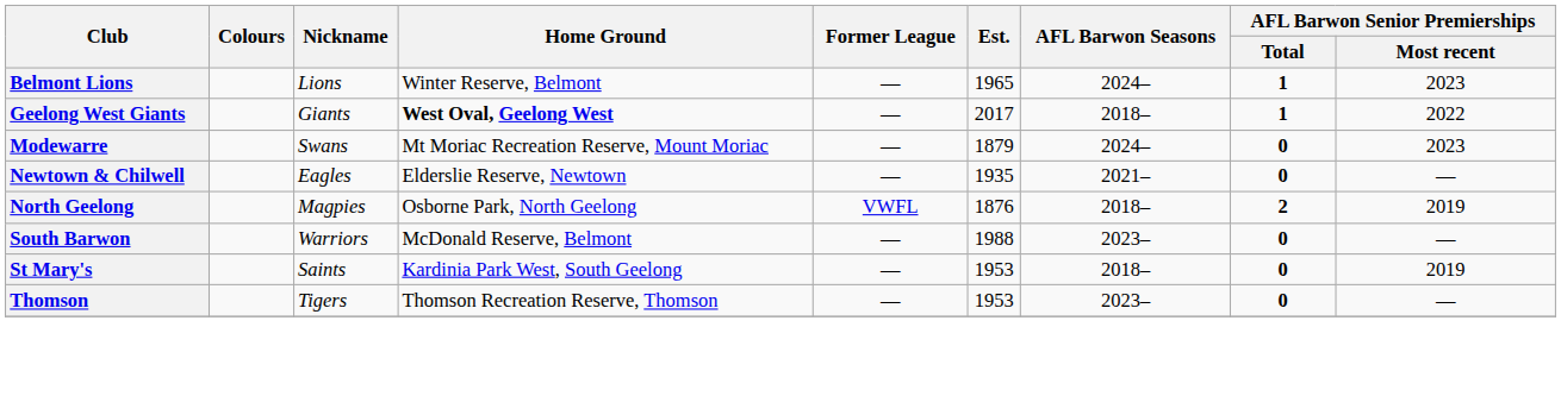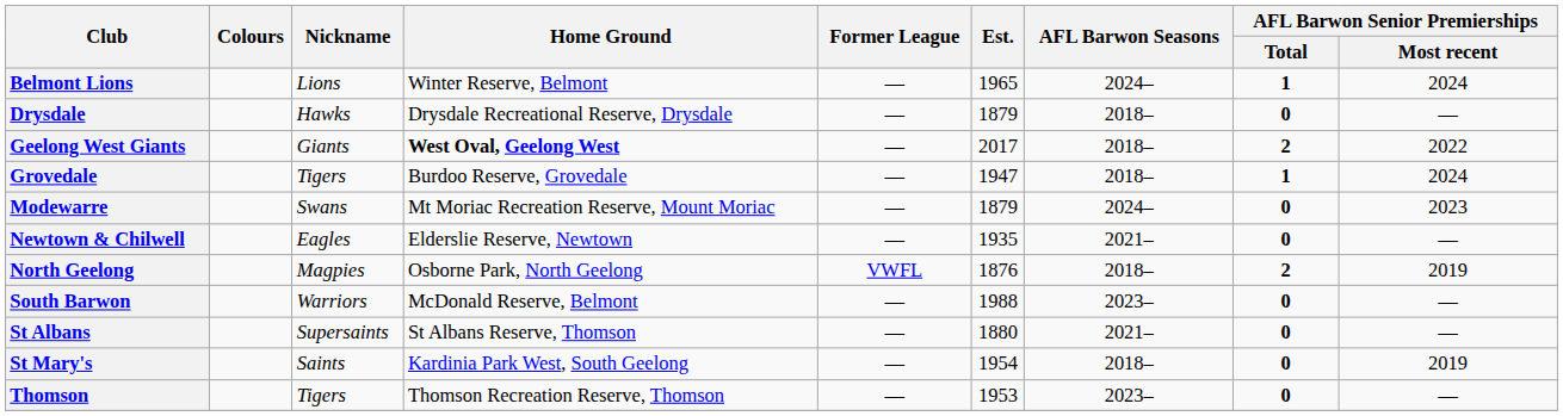Belmont Lions | AFL Barwon Senior Premierships / Most recent: 2023 -> 2024
+ row: Drysdale | Hawks | Drysdale Recreational Reserve, Drysdale | — | 1879 | 2018– | 0 | —
Geelong West Giants | AFL Barwon Senior Premierships / Total: 1 -> 2
+ row: Grovedale | Tigers | Burdoo Reserve, Grovedale | — | 1947 | 2018– | 1 | 2024
+ row: St Albans | Supersaints | St Albans Reserve, Thomson | — | 1880 | 2021– | 0 | —
St Mary's | Est.: 1953 -> 1954
